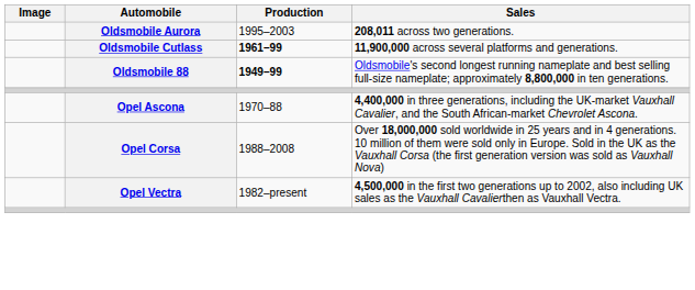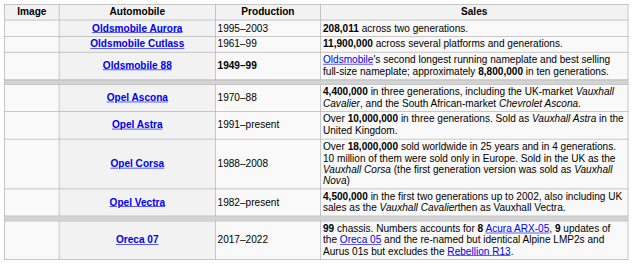Oldsmobile Cutlass | Production: bold -> normal
+ row: Opel Astra | 1991–present | Over 10,000,000 in three generations. Sold as Vauxhall Astra in the United Kingdom.
+ row: Oreca 07 | 2017–2022 | 99 chassis. Numbers accounts for 8 Acura ARX-05, 9 updates of the Oreca 05 and the re-named but identical Alpine LMP2s and Aurus 01s but excludes the Rebellion R13.
